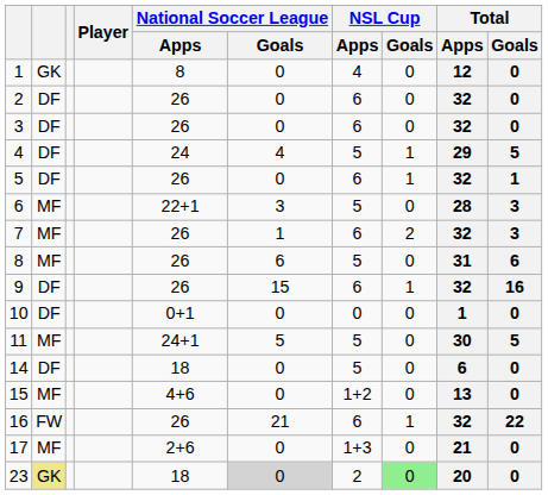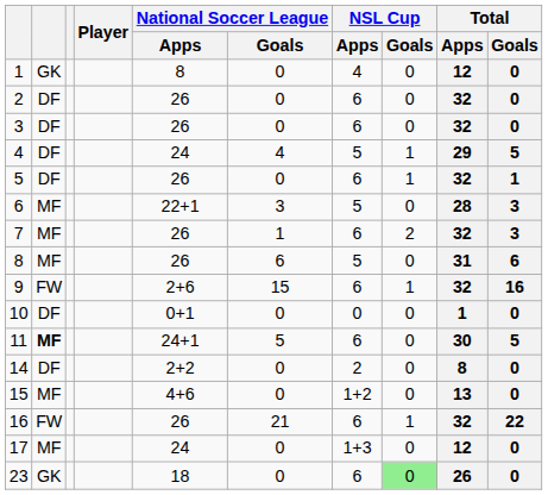9 | column 2: DF -> FW
9 | National Soccer League / Apps: 26 -> 2+6
11 | column 2: normal -> bold
11 | NSL Cup / Apps: 5 -> 6
14 | National Soccer League / Apps: 18 -> 2+2
14 | NSL Cup / Apps: 5 -> 2
14 | Total / Apps: 6 -> 8
17 | National Soccer League / Apps: 2+6 -> 24
17 | Total / Apps: 21 -> 12
23 | column 2: khaki background -> no background
23 | National Soccer League / Goals: lightgrey background -> no background
23 | NSL Cup / Apps: 2 -> 6
23 | Total / Apps: 20 -> 26
